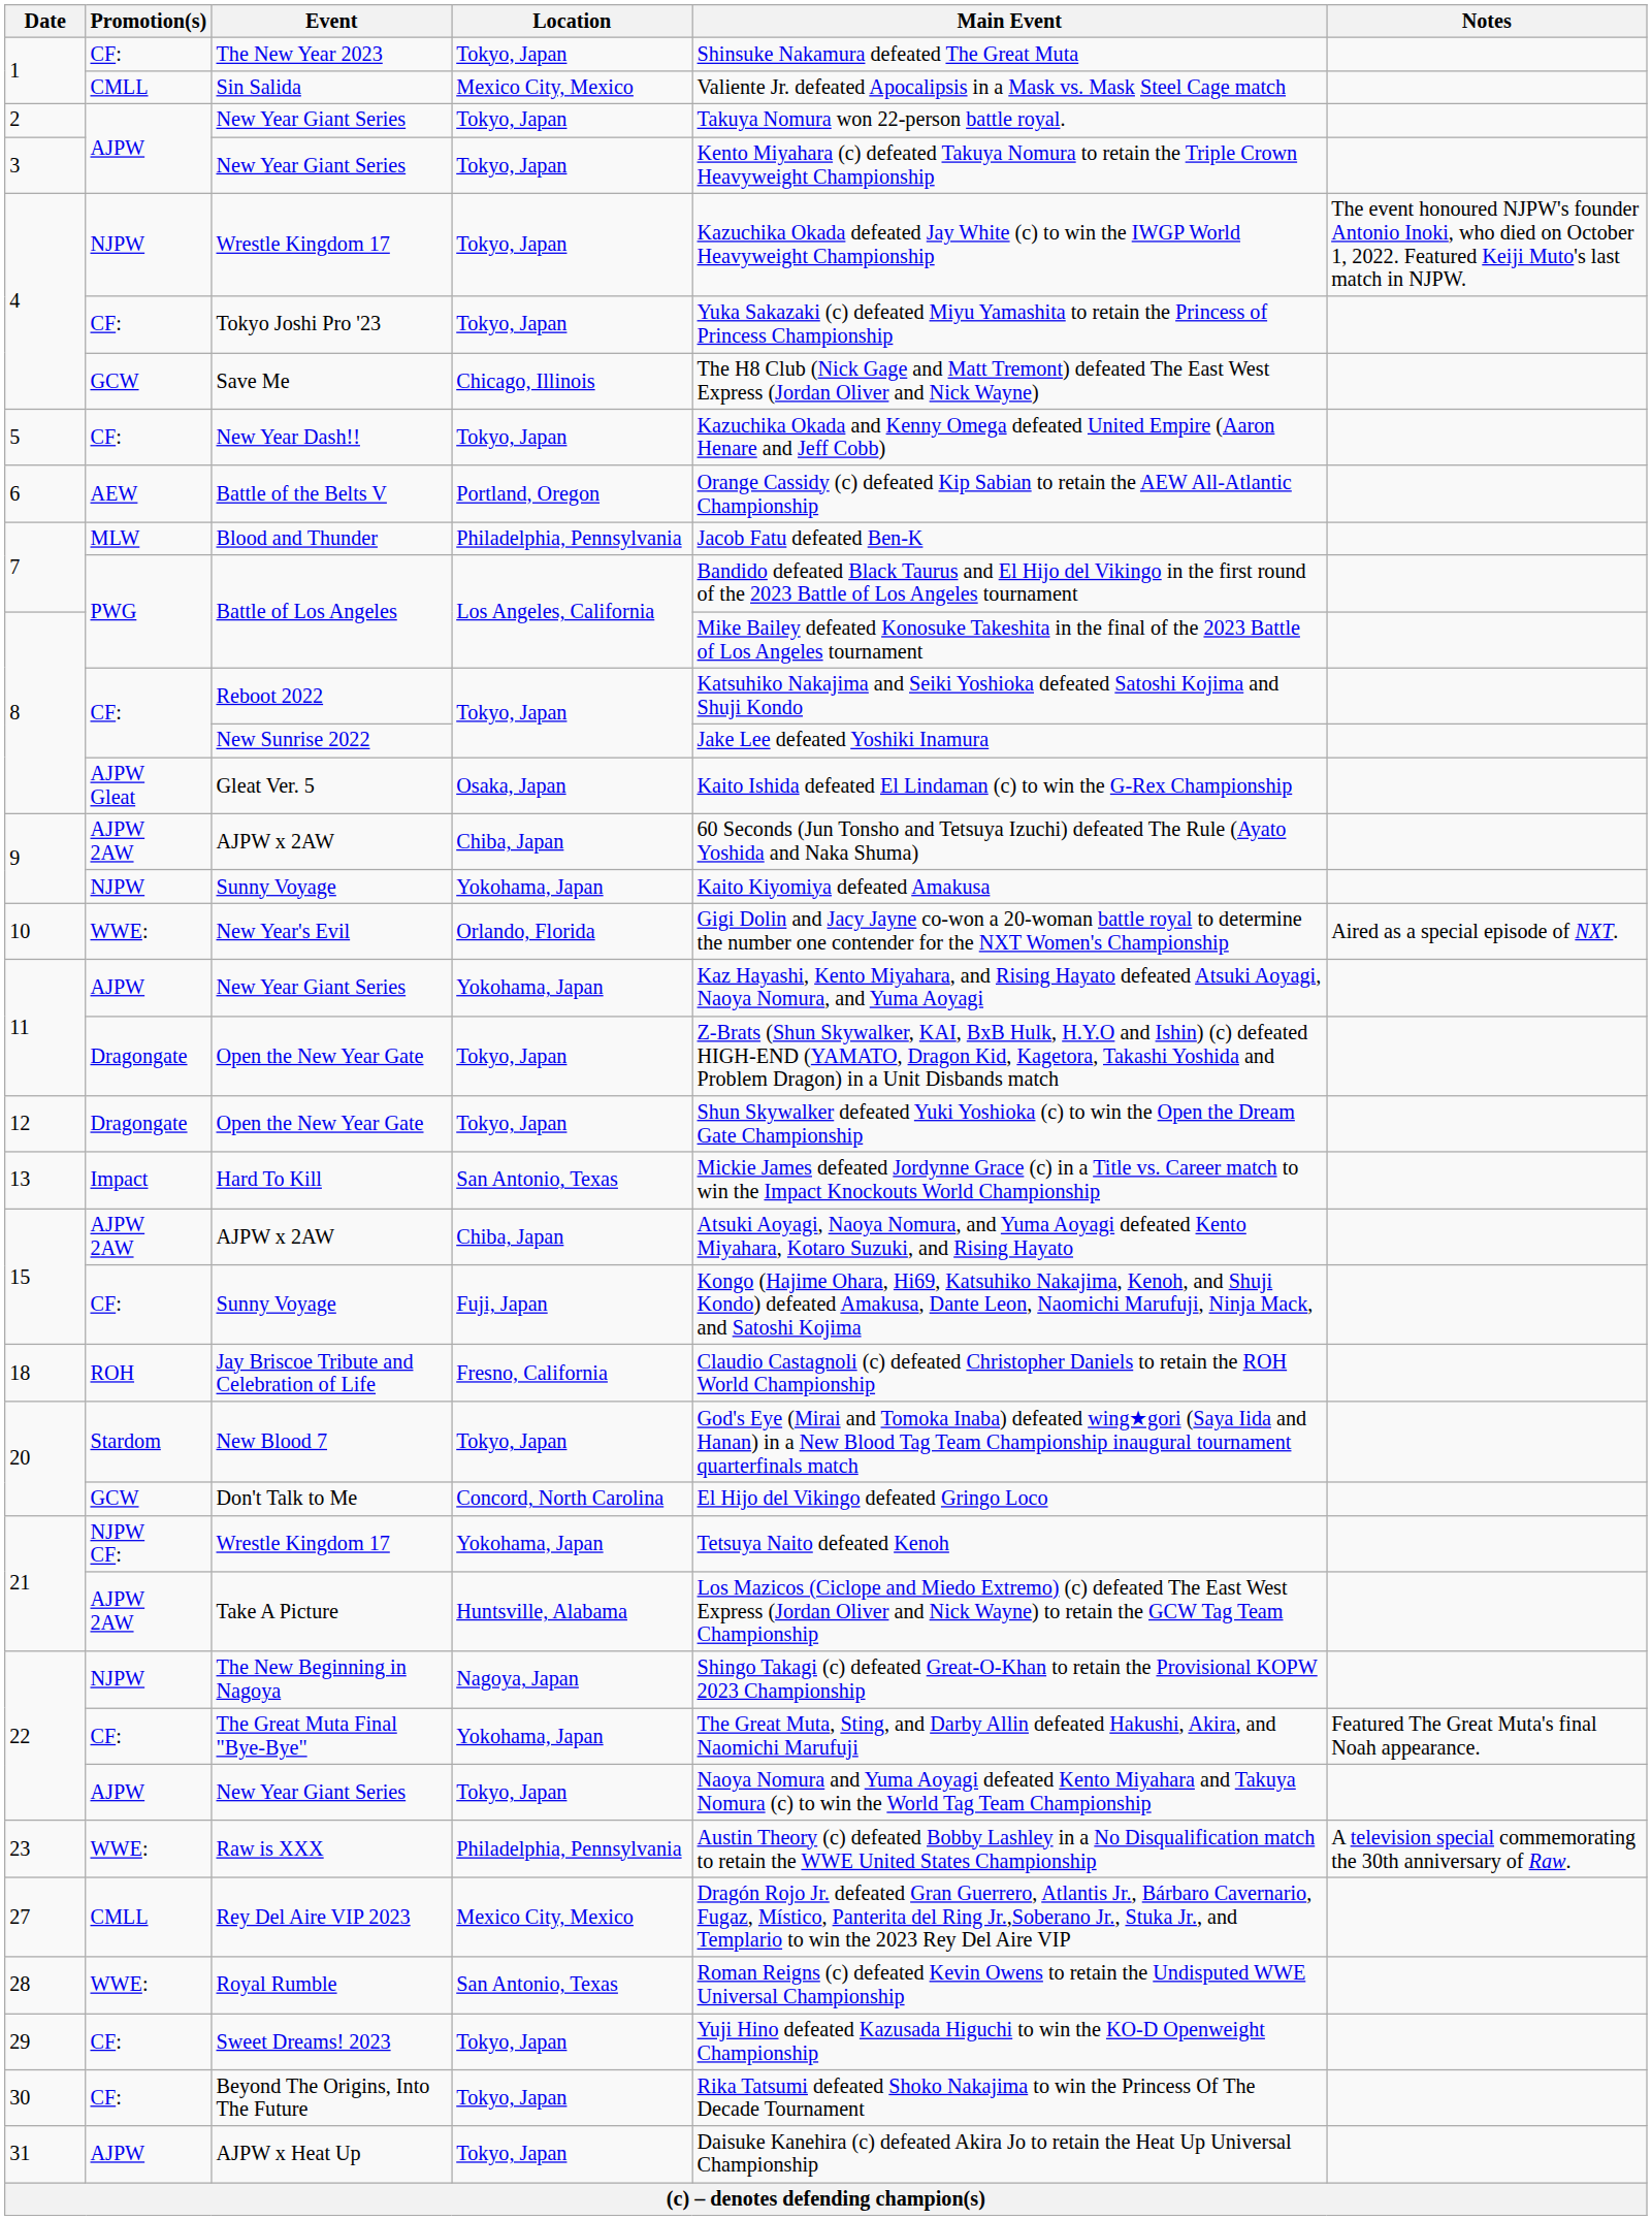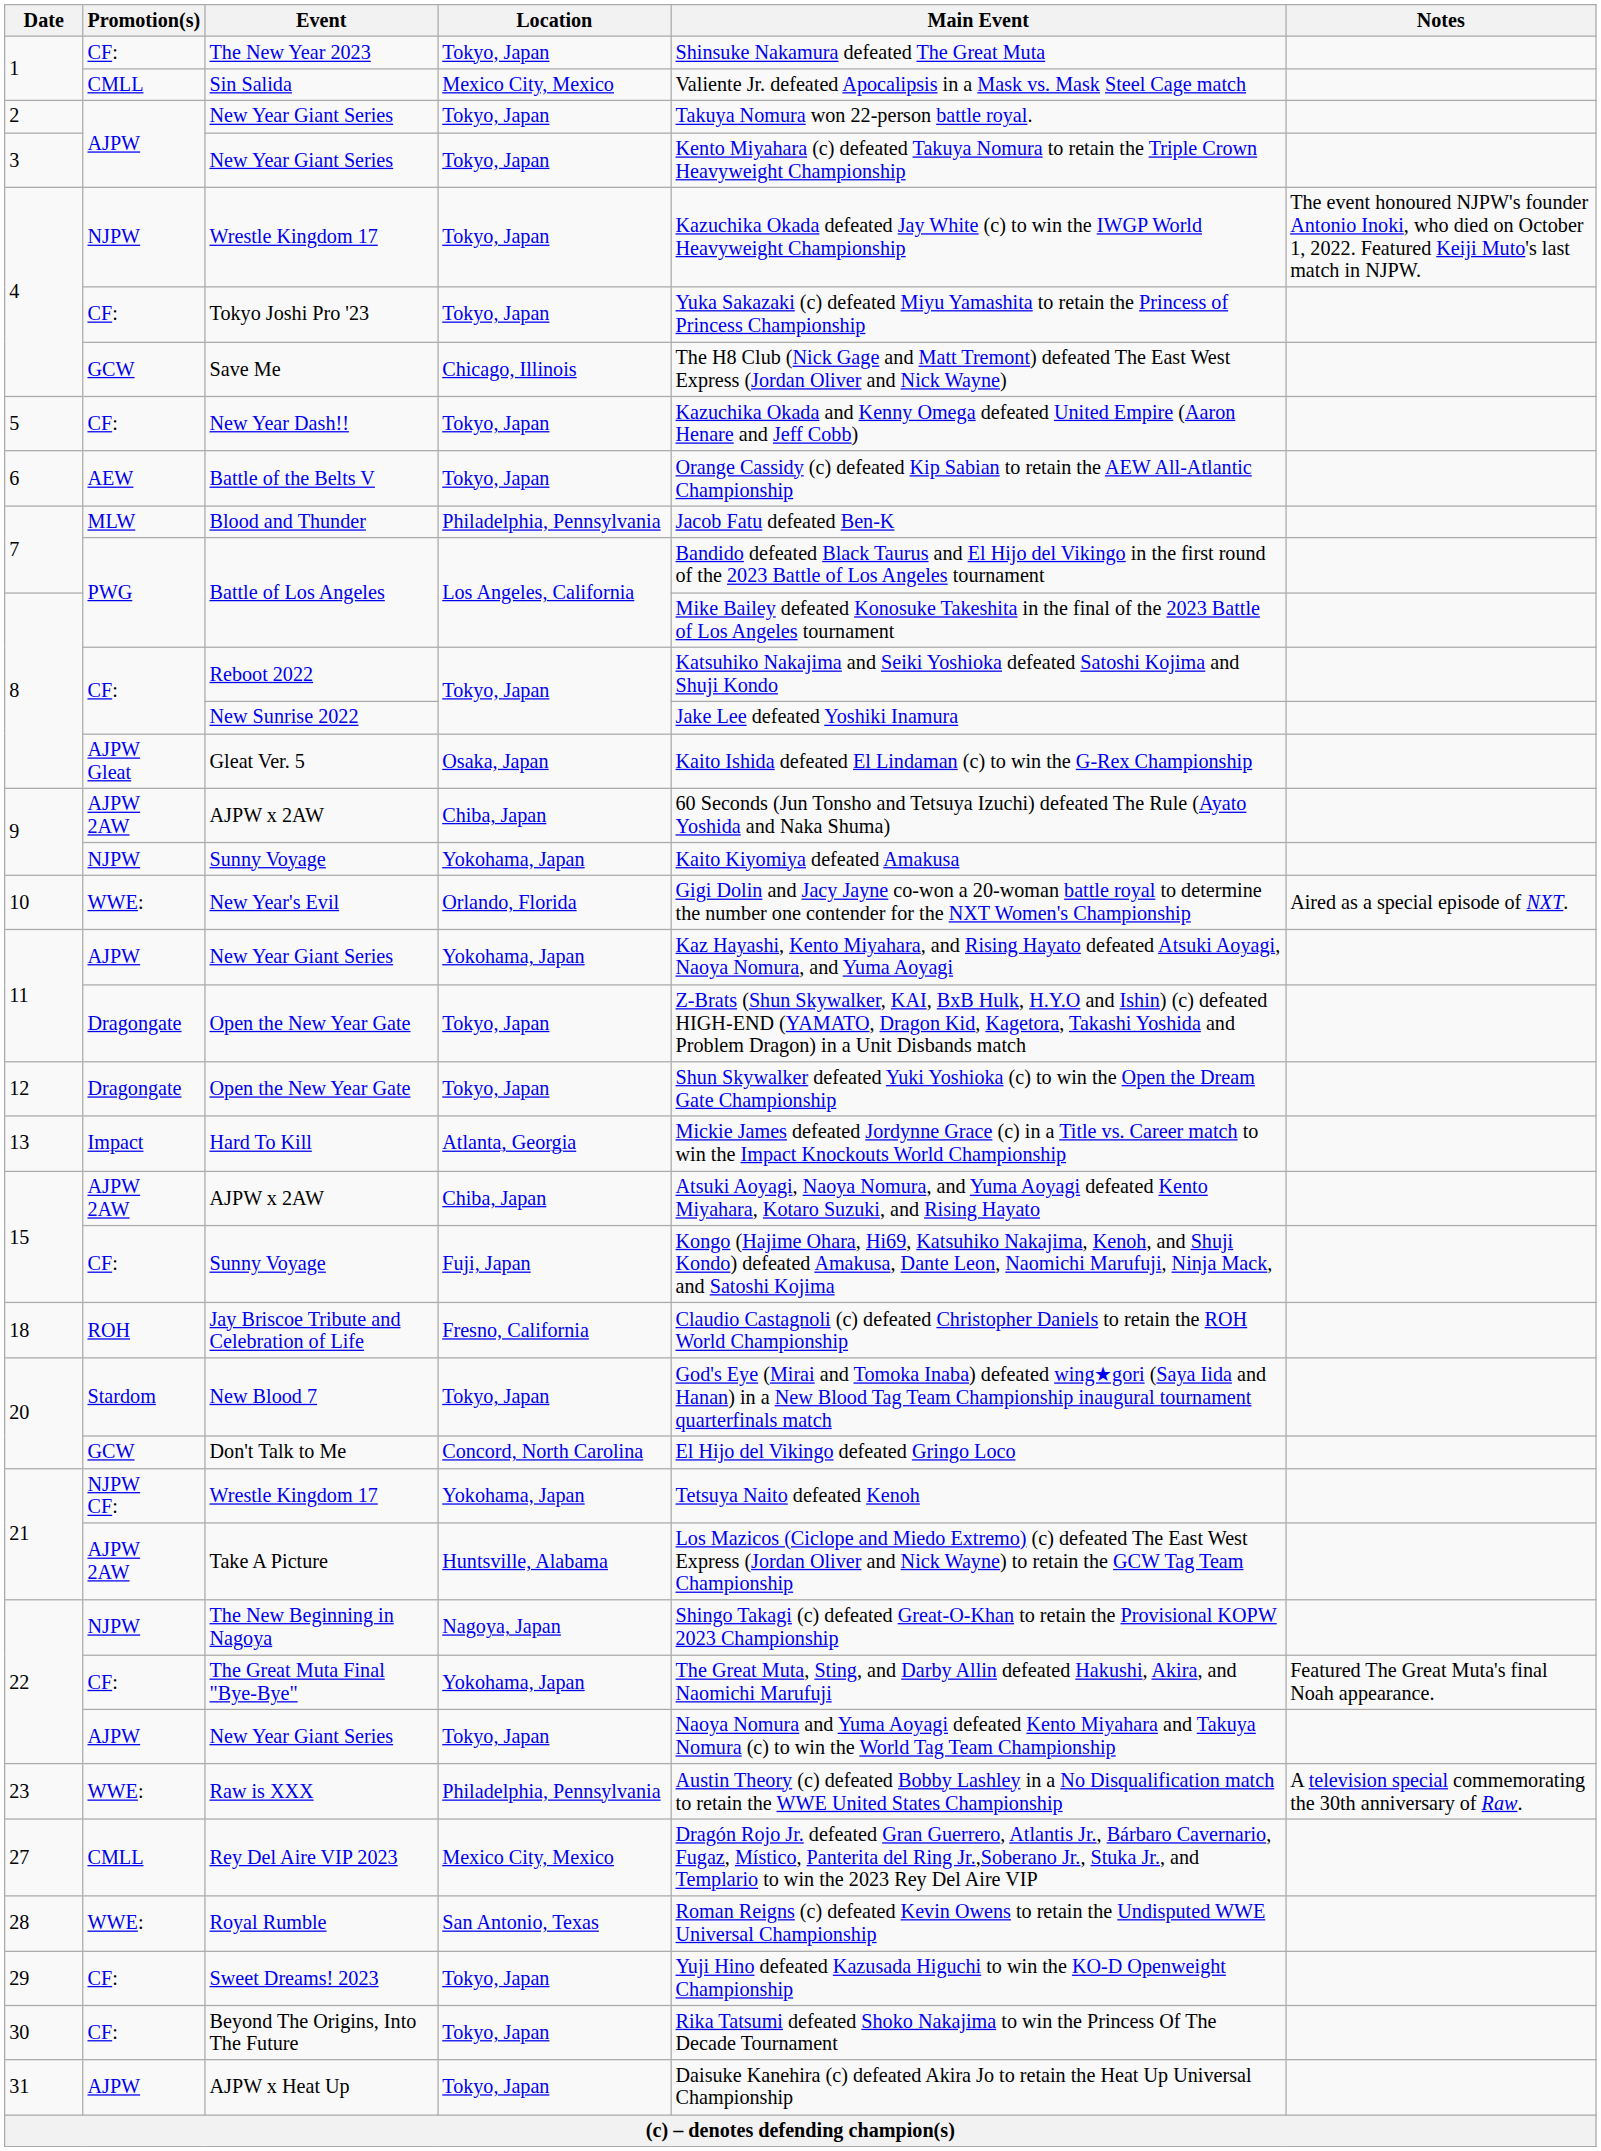Battle of the Belts V | Location: Portland, Oregon -> Tokyo, Japan
Hard To Kill | Location: San Antonio, Texas -> Atlanta, Georgia
